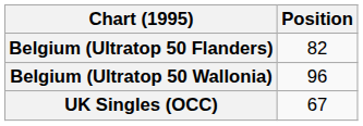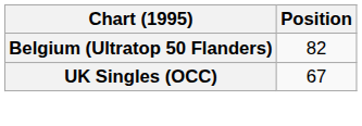- row: Belgium (Ultratop 50 Wallonia) | 96
